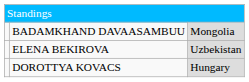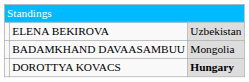rows swapped: ELENA BEKIROVA <-> BADAMKHAND DAVAASAMBUU
DOROTTYA KOVACS | column 3: normal -> bold
